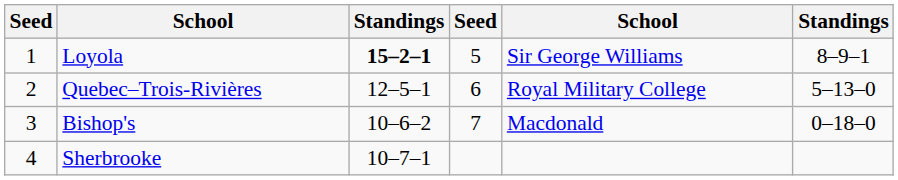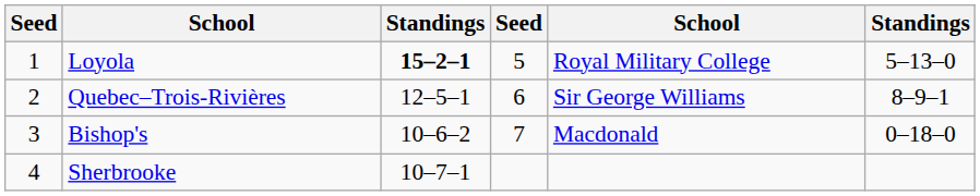Loyola | column 5: Sir George Williams -> Royal Military College
Loyola | column 6: 8–9–1 -> 5–13–0
Quebec–Trois-Rivières | column 5: Royal Military College -> Sir George Williams
Quebec–Trois-Rivières | column 6: 5–13–0 -> 8–9–1
